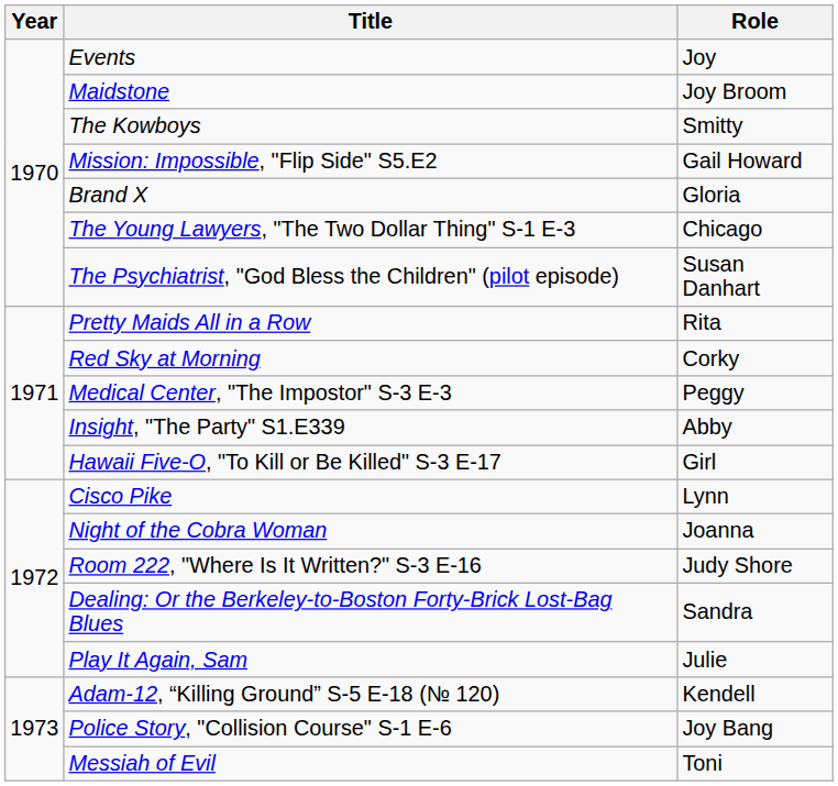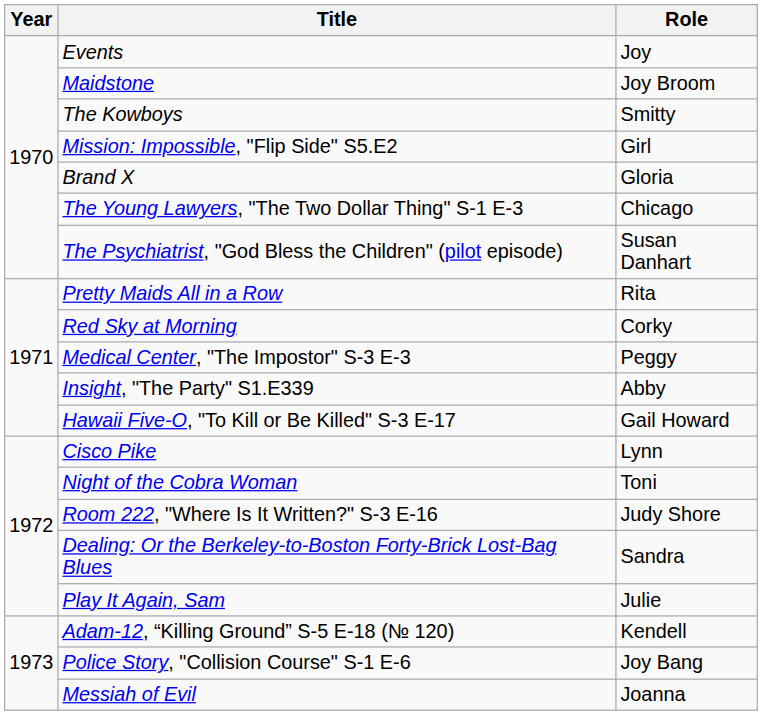Mission: Impossible, "Flip Side" S5.E2 | Role: Gail Howard -> Girl
Hawaii Five-O, "To Kill or Be Killed" S-3 E-17 | Role: Girl -> Gail Howard
Night of the Cobra Woman | Role: Joanna -> Toni
Messiah of Evil | Role: Toni -> Joanna
